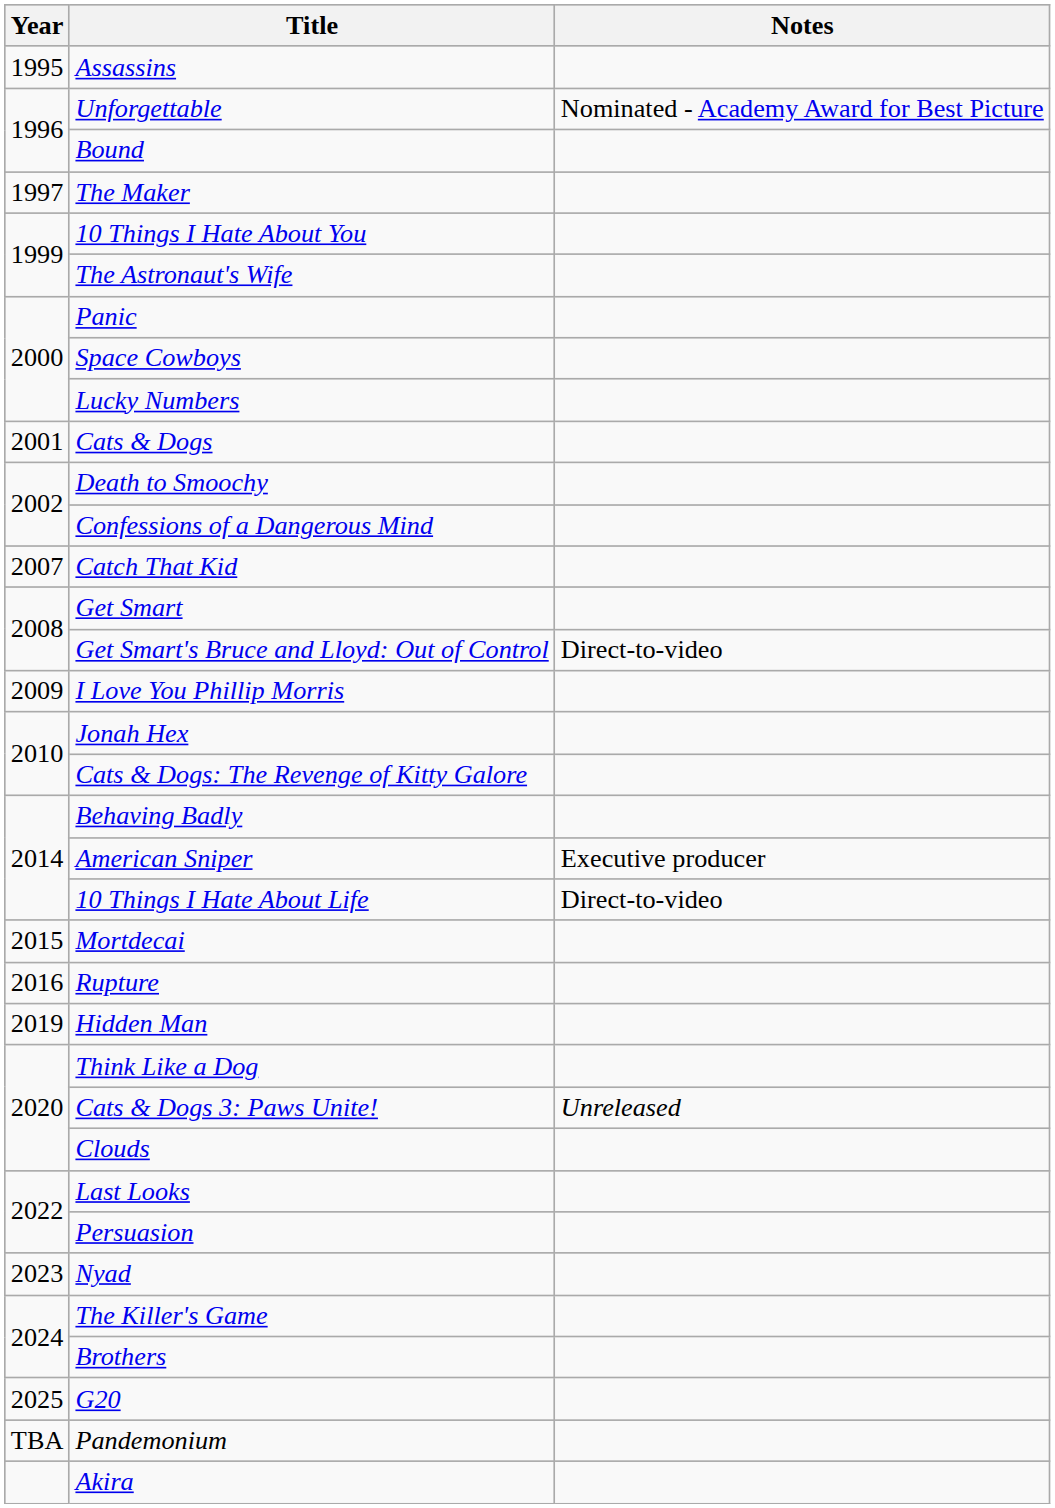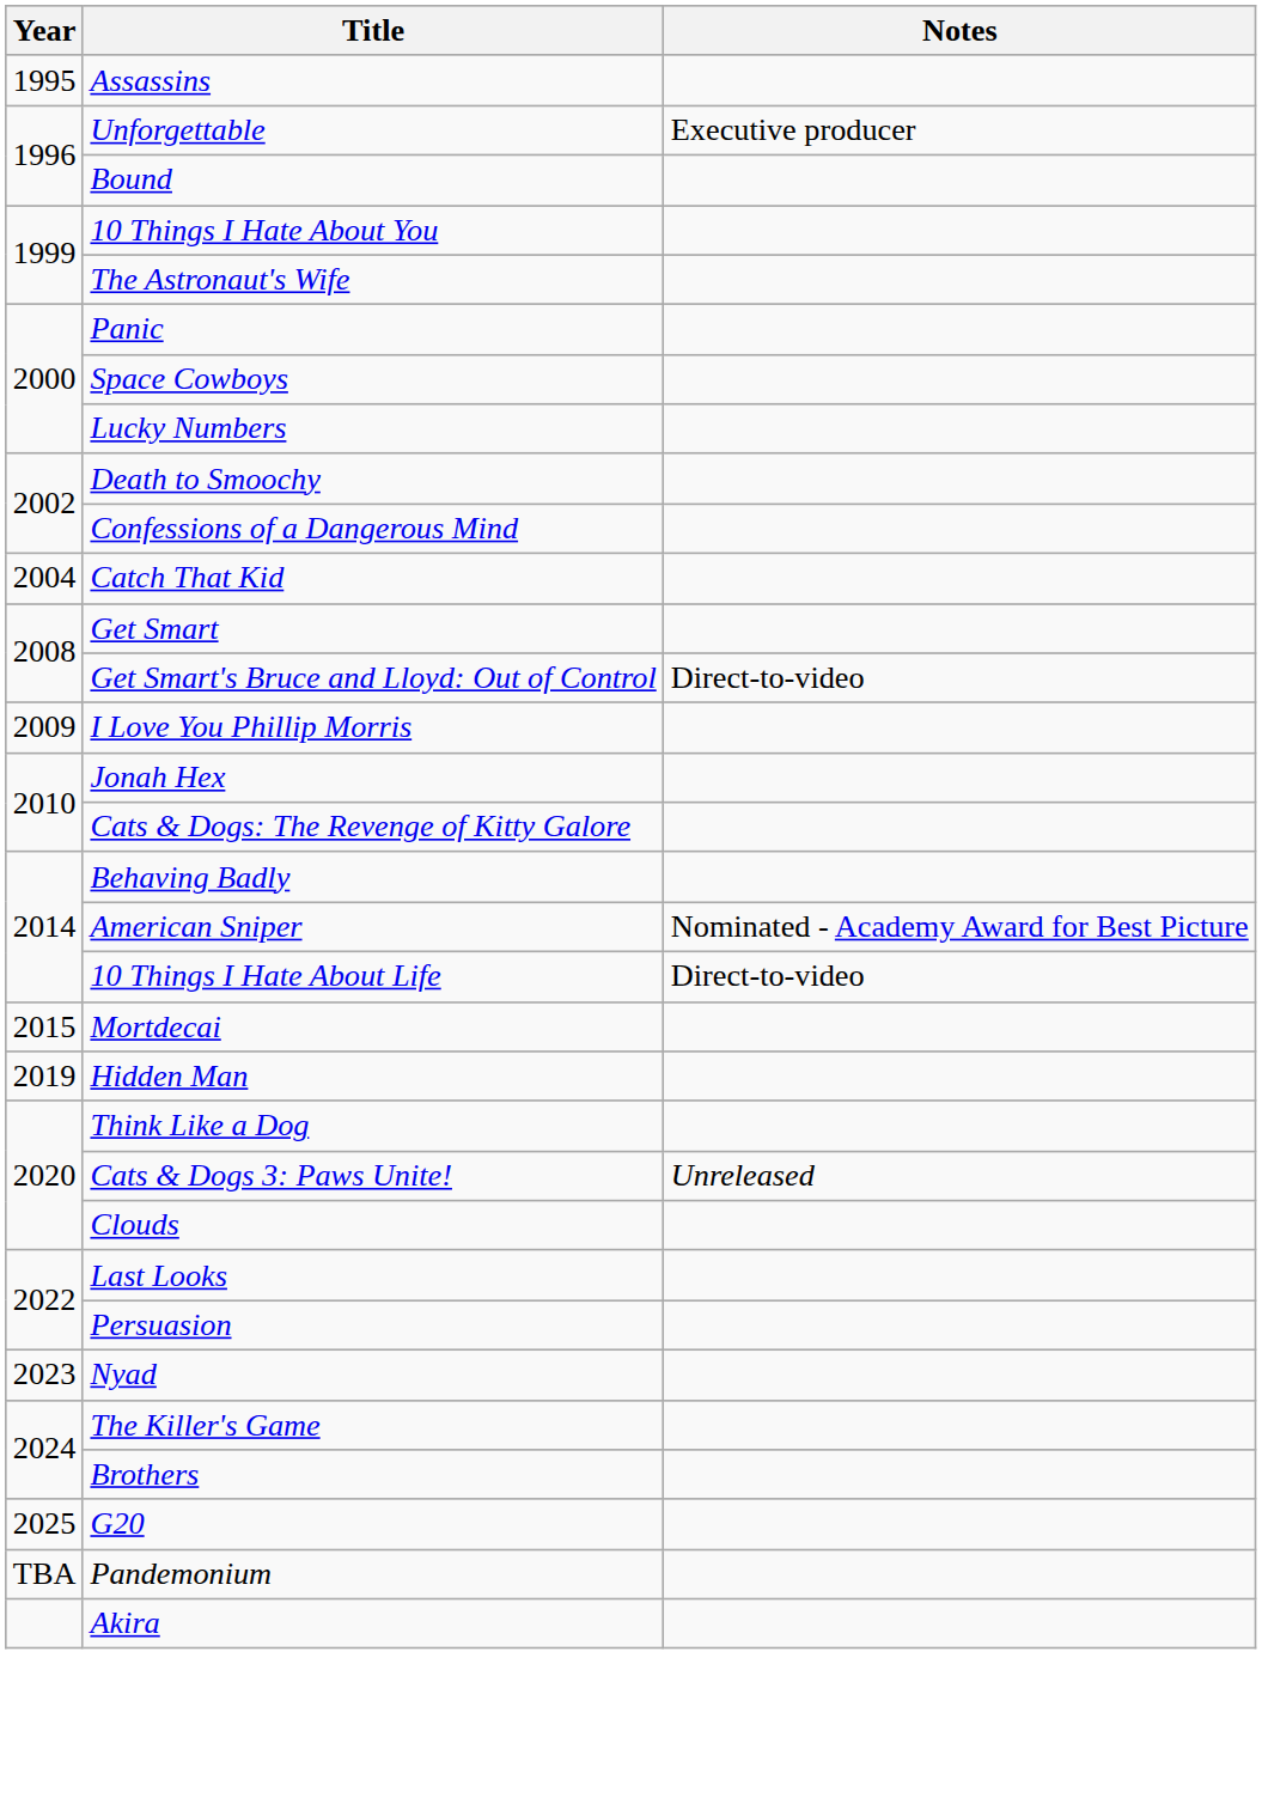Unforgettable | Notes: Nominated - Academy Award for Best Picture -> Executive producer
- row: 1997 | The Maker
- row: 2001 | Cats & Dogs
Catch That Kid | Year: 2007 -> 2004
American Sniper | Notes: Executive producer -> Nominated - Academy Award for Best Picture
- row: 2016 | Rupture
